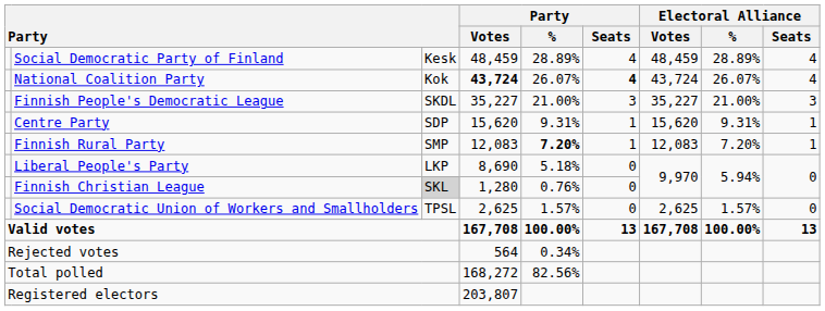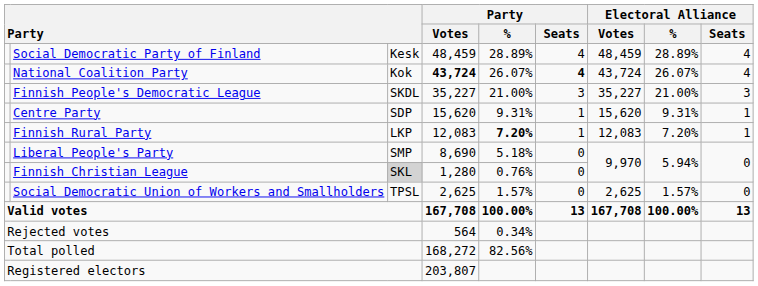Finnish Rural Party | column 3: SMP -> LKP
Liberal People's Party | column 3: LKP -> SMP
